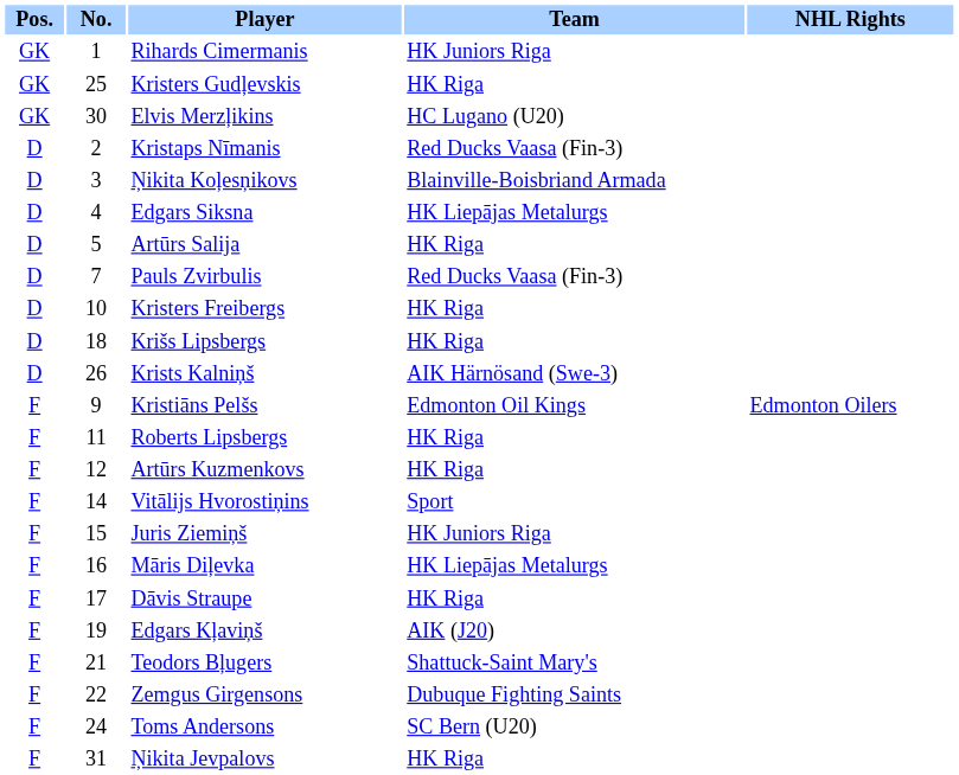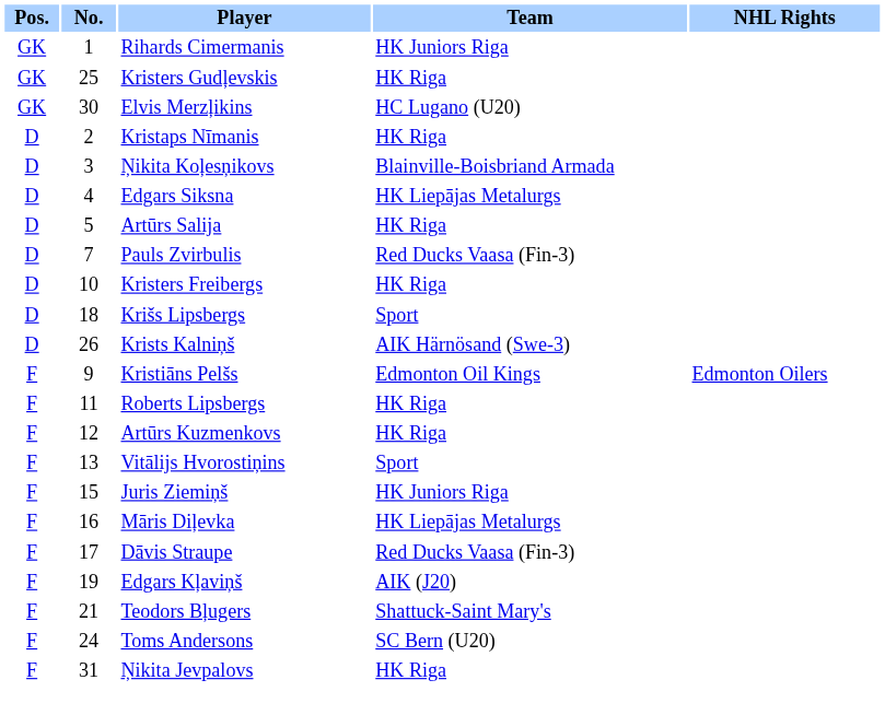Kristaps Nīmanis | Team: Red Ducks Vaasa (Fin-3) -> HK Riga
Krišs Lipsbergs | Team: HK Riga -> Sport
Vitālijs Hvorostiņins | No.: 14 -> 13
Dāvis Straupe | Team: HK Riga -> Red Ducks Vaasa (Fin-3)
- row: F | 22 | Zemgus Girgensons | Dubuque Fighting Saints
